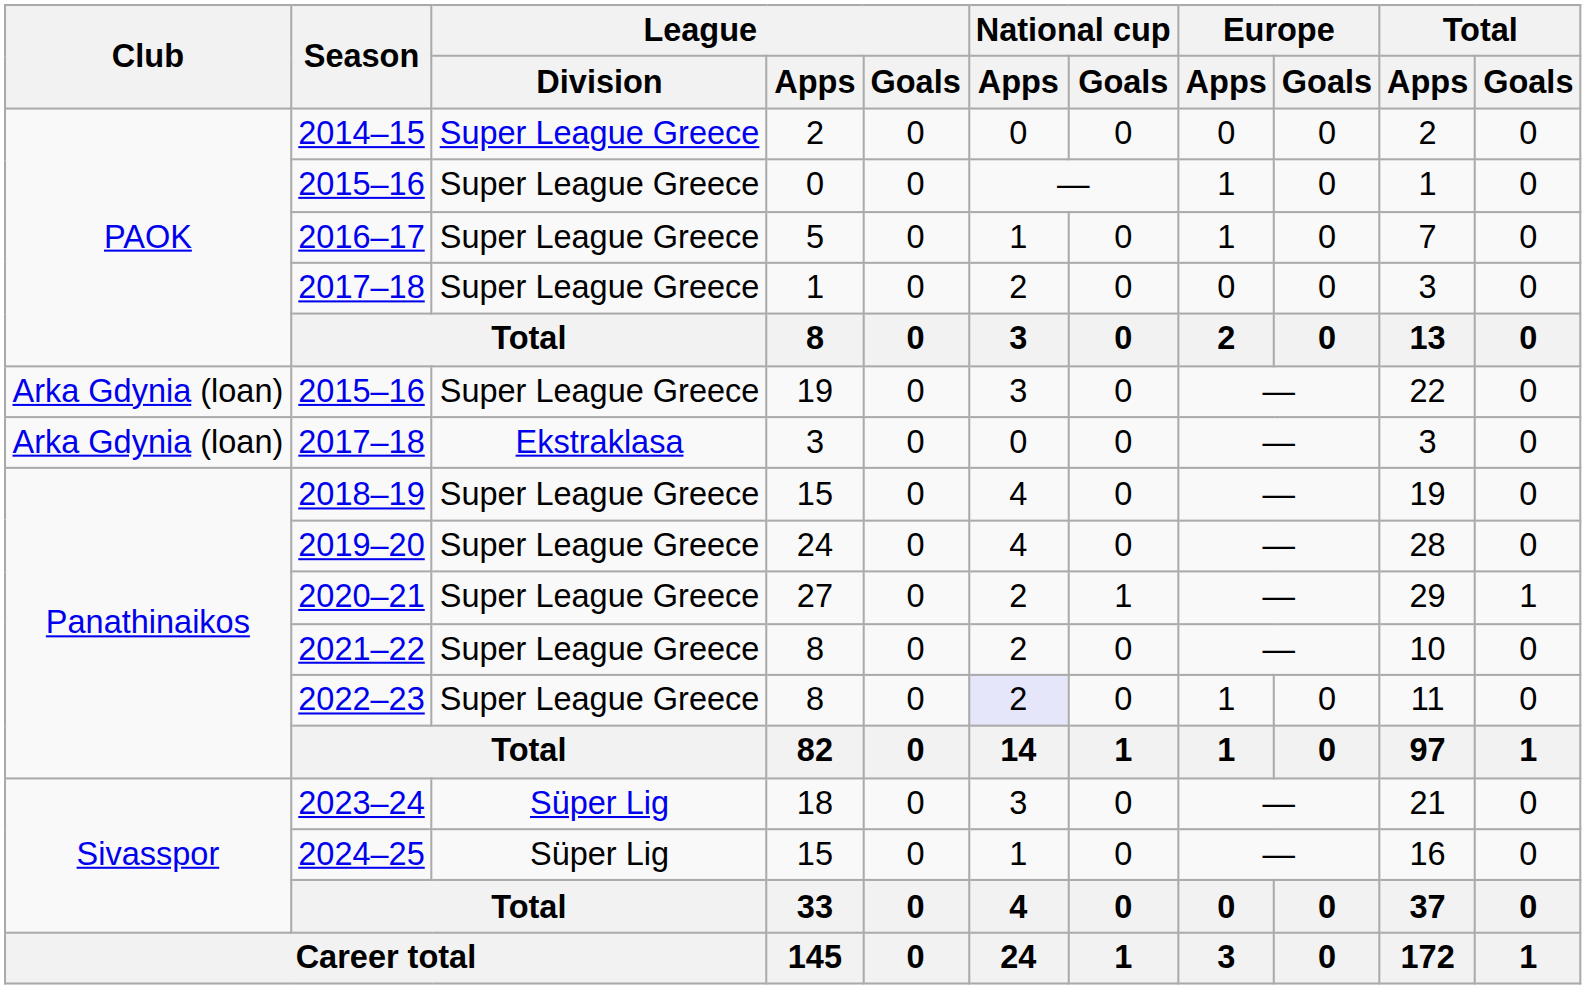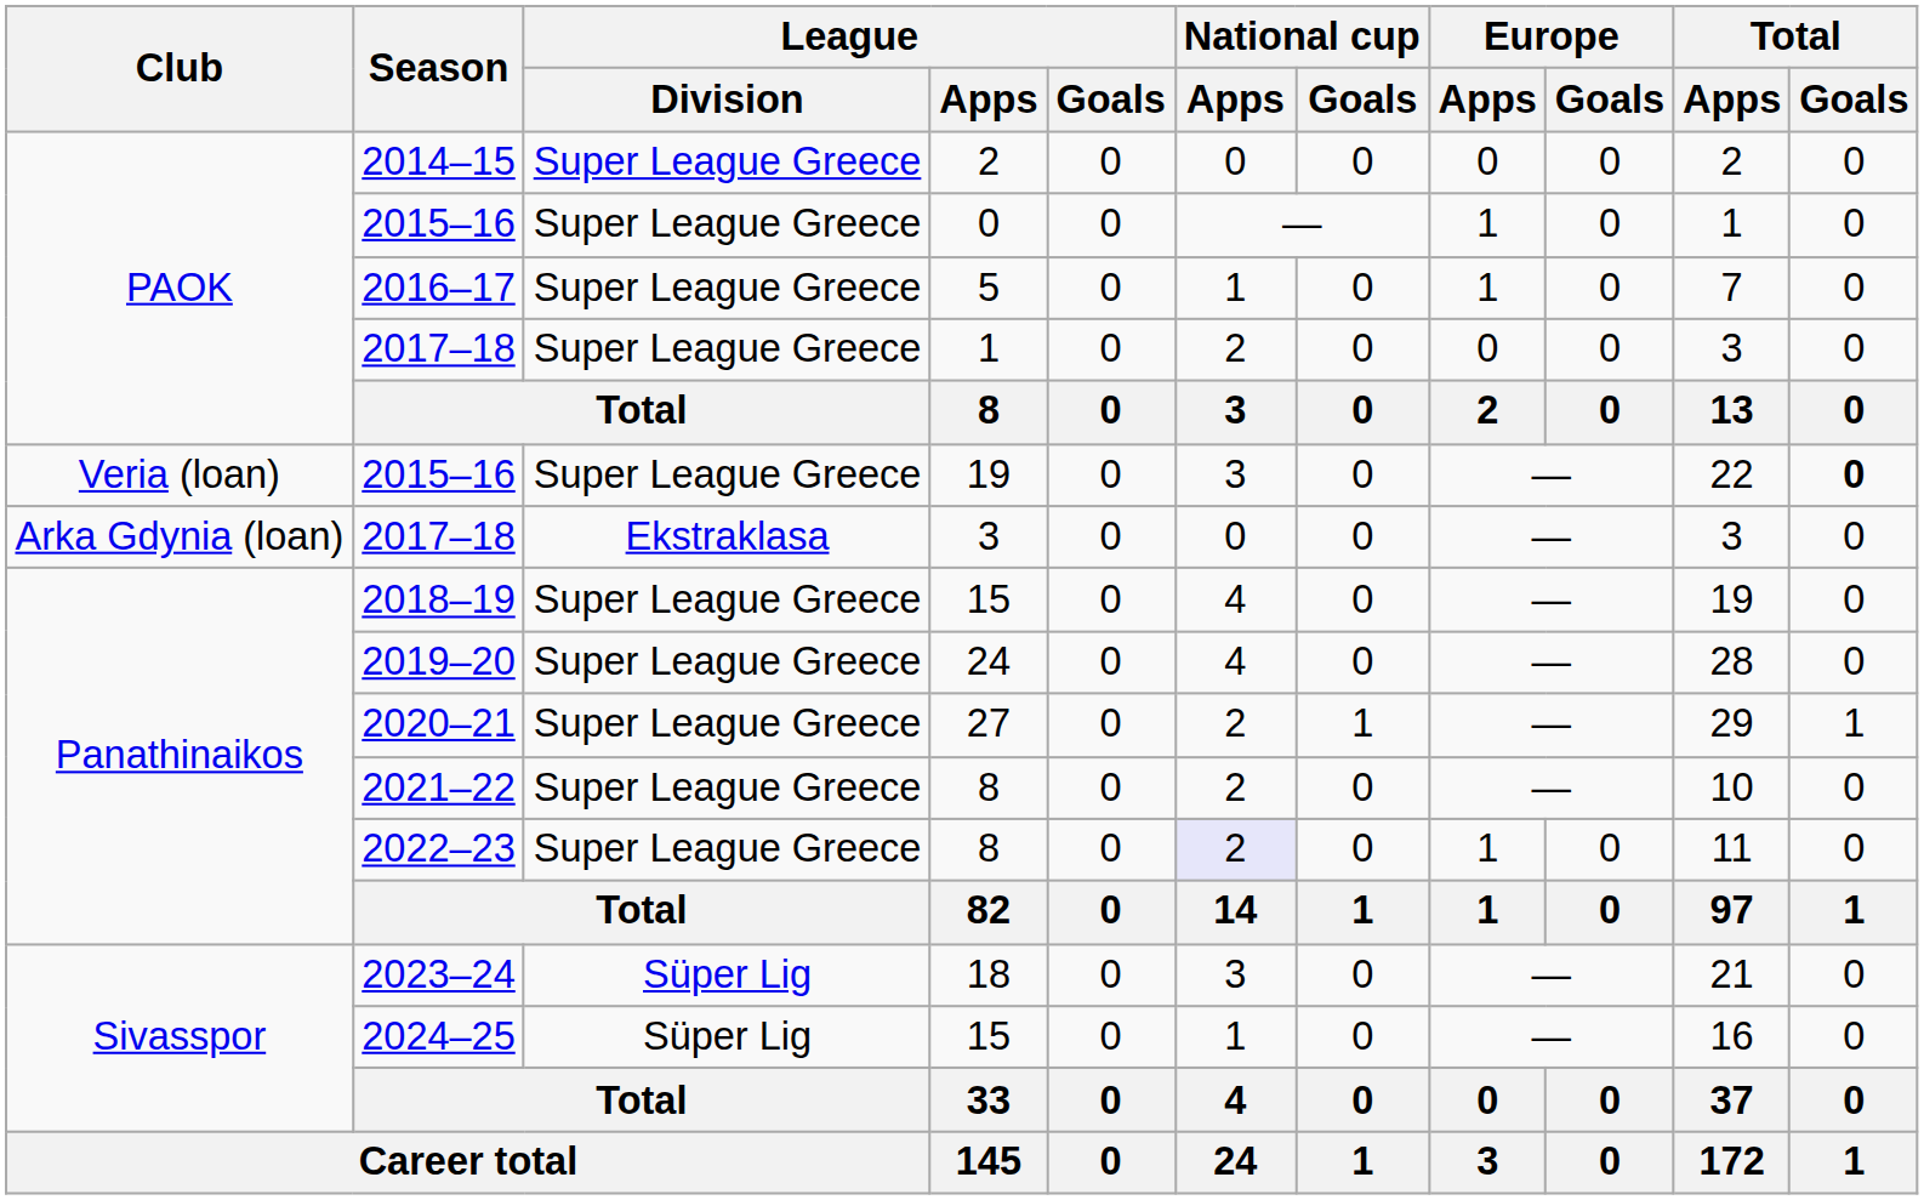2015–16 / 19 | Club: Arka Gdynia (loan) -> Veria (loan)
2015–16 / 19 | Total / Goals: normal -> bold
